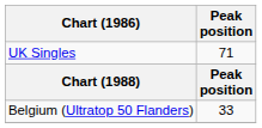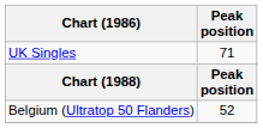Belgium (Ultratop 50 Flanders) | Peak position: 33 -> 52
